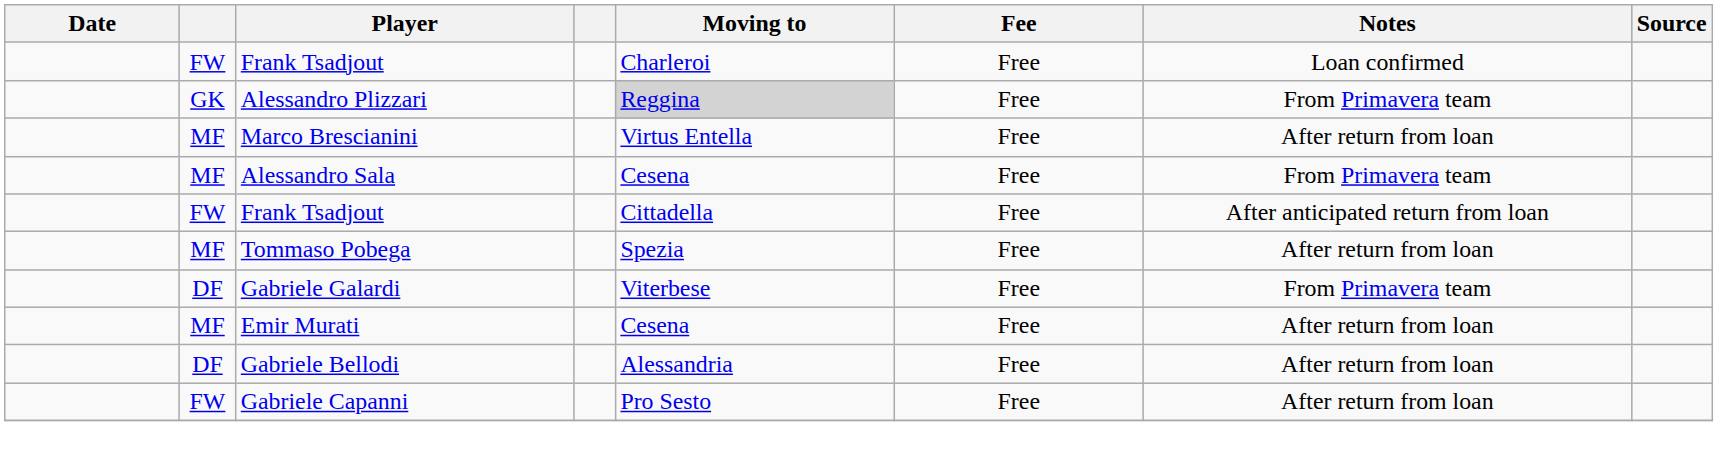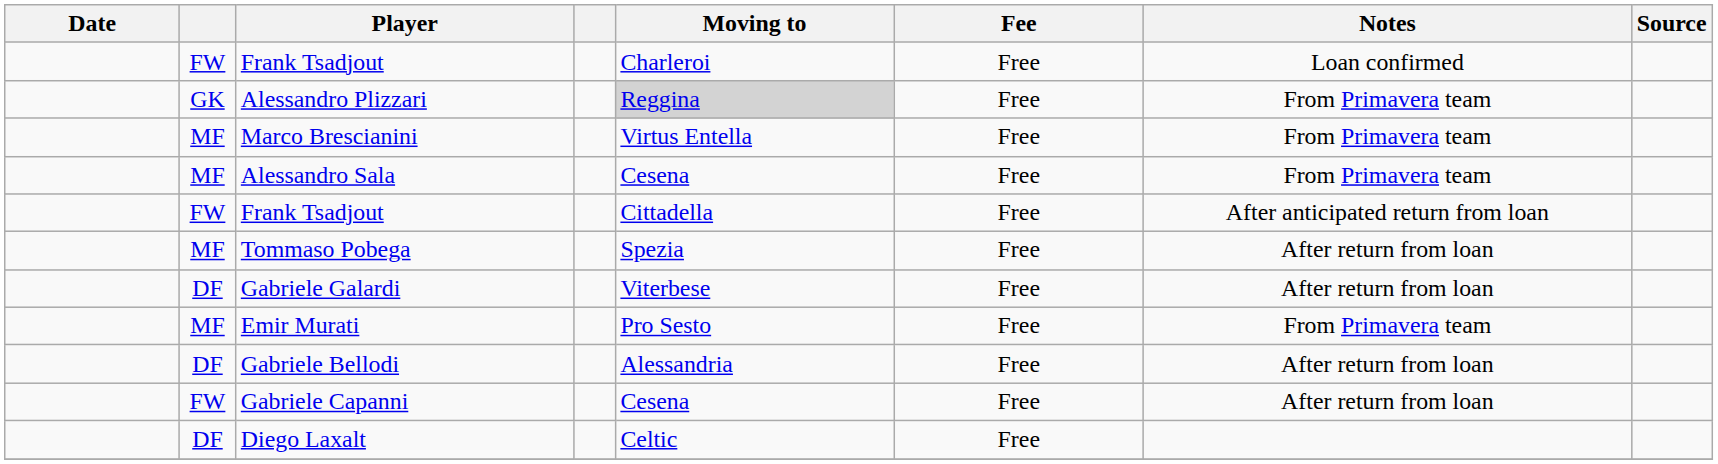Marco Brescianini | Notes: After return from loan -> From Primavera team
Gabriele Galardi | Notes: From Primavera team -> After return from loan
Emir Murati | Moving to: Cesena -> Pro Sesto
Emir Murati | Notes: After return from loan -> From Primavera team
Gabriele Capanni | Moving to: Pro Sesto -> Cesena
+ row: DF | Diego Laxalt | Celtic | Free
